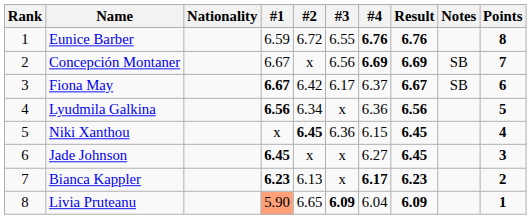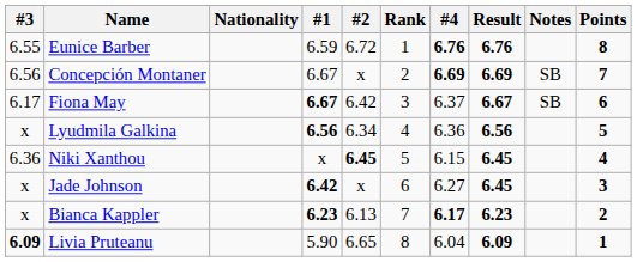columns swapped: Rank <-> #3
Jade Johnson | #1: 6.45 -> 6.42
Livia Pruteanu | #1: lightsalmon background -> no background
